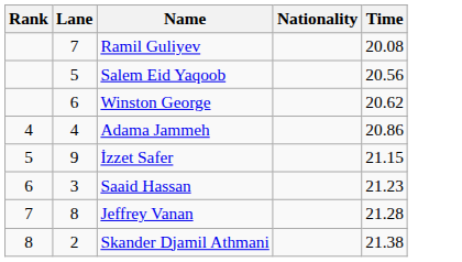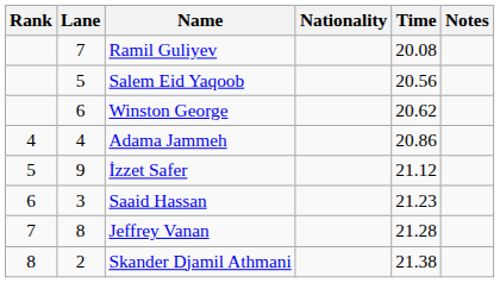+ column: Notes
İzzet Safer | Time: 21.15 -> 21.12
